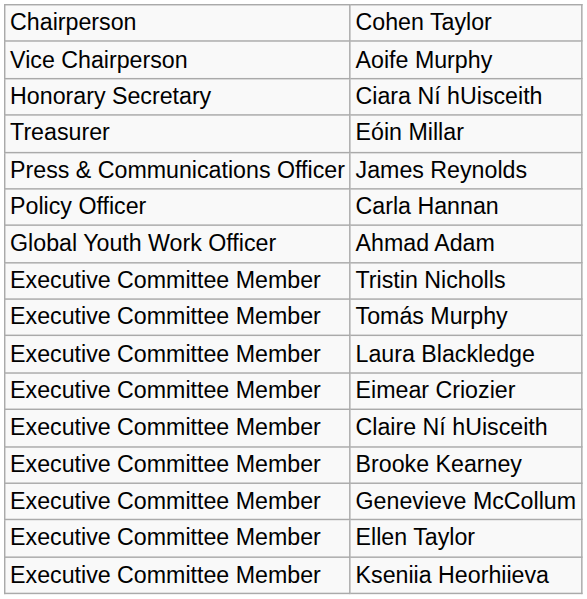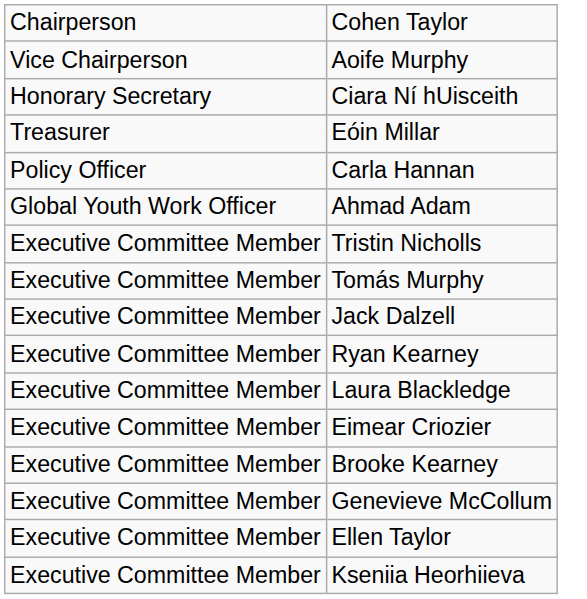- row: Press & Communications Officer | James Reynolds
+ row: Executive Committee Member | Jack Dalzell
+ row: Executive Committee Member | Ryan Kearney
- row: Executive Committee Member | Claire Ní hUisceith
